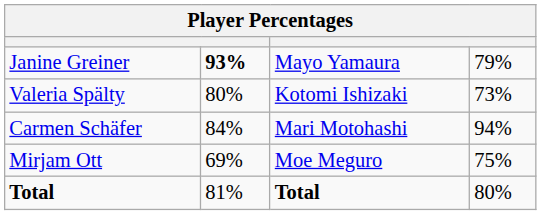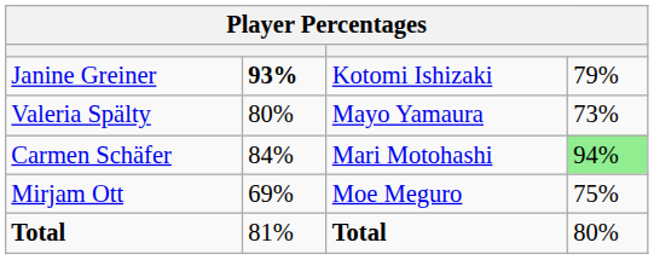Janine Greiner | column 3: Mayo Yamaura -> Kotomi Ishizaki
Valeria Spälty | column 3: Kotomi Ishizaki -> Mayo Yamaura
Carmen Schäfer | column 4: no background -> lightgreen background
